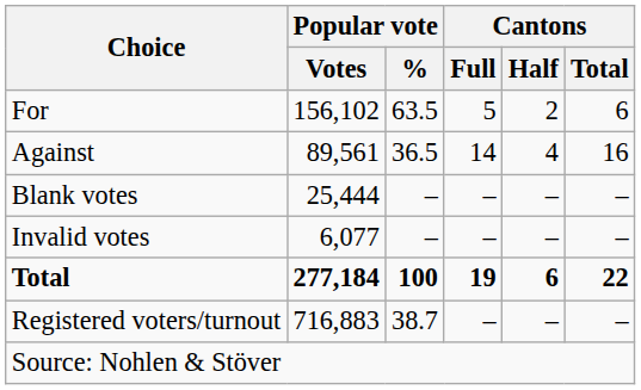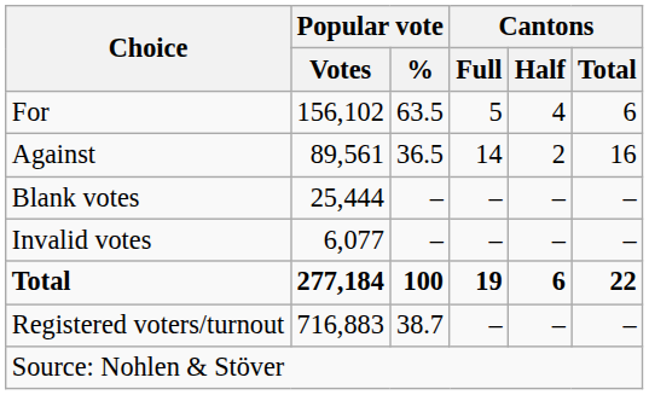For | Cantons / Half: 2 -> 4
Against | Cantons / Half: 4 -> 2
